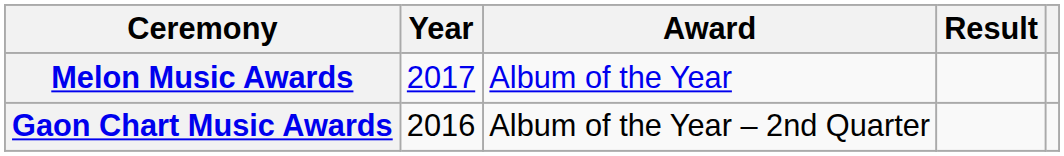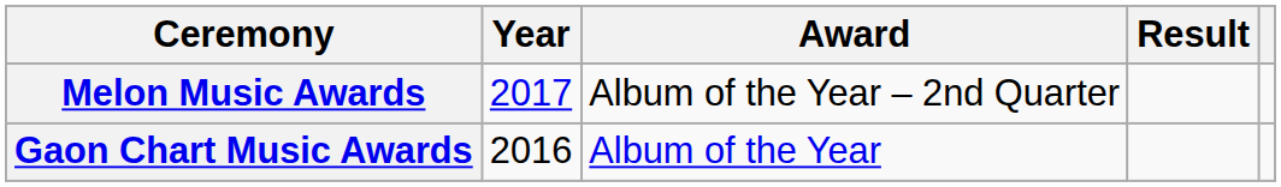Melon Music Awards | Award: Album of the Year -> Album of the Year – 2nd Quarter
Gaon Chart Music Awards | Award: Album of the Year – 2nd Quarter -> Album of the Year
